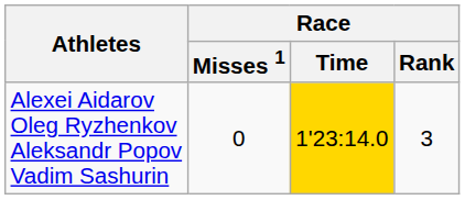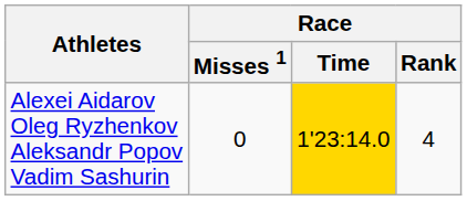Alexei Aidarov Oleg Ryzhenkov Aleksandr Popov Vadim Sashurin | Race / Rank: 3 -> 4
